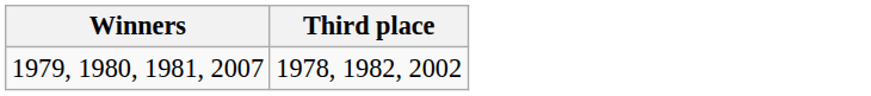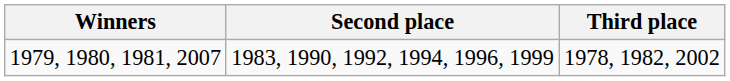+ column: Second place | 1983, 1990, 1992, 1994, 1996, 1999
